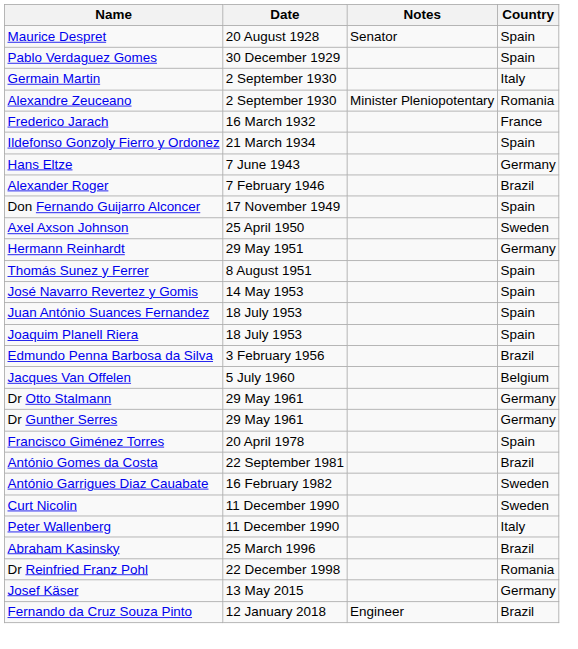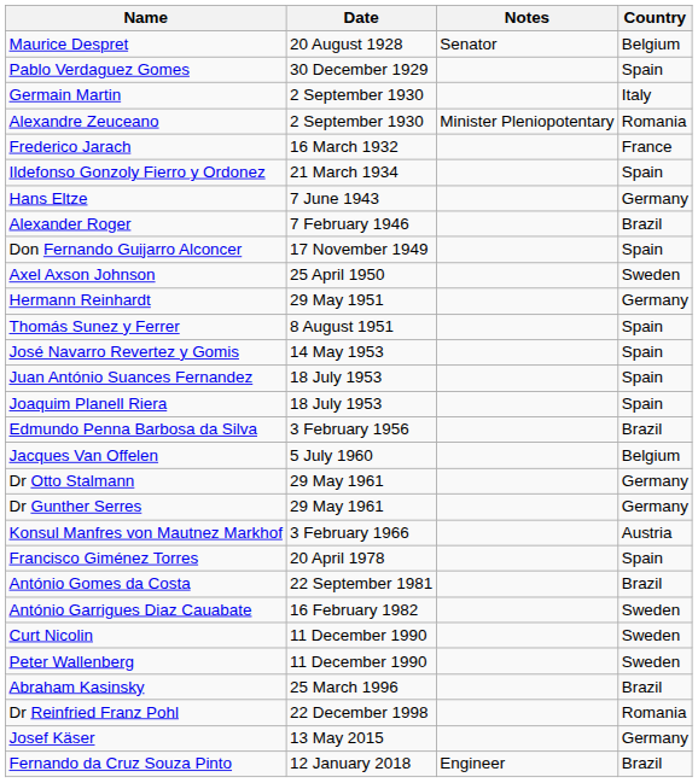Maurice Despret | Country: Spain -> Belgium
+ row: Konsul Manfres von Mautnez Markhof | 3 February 1966 | Austria
Peter Wallenberg | Country: Italy -> Sweden
